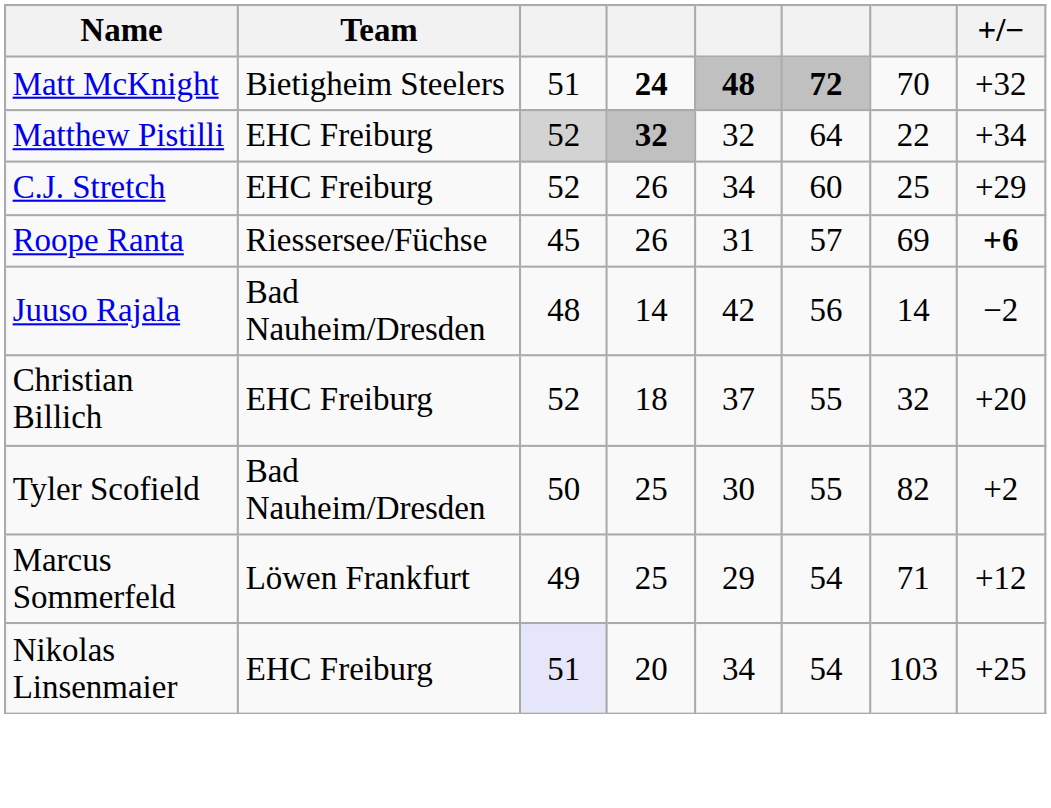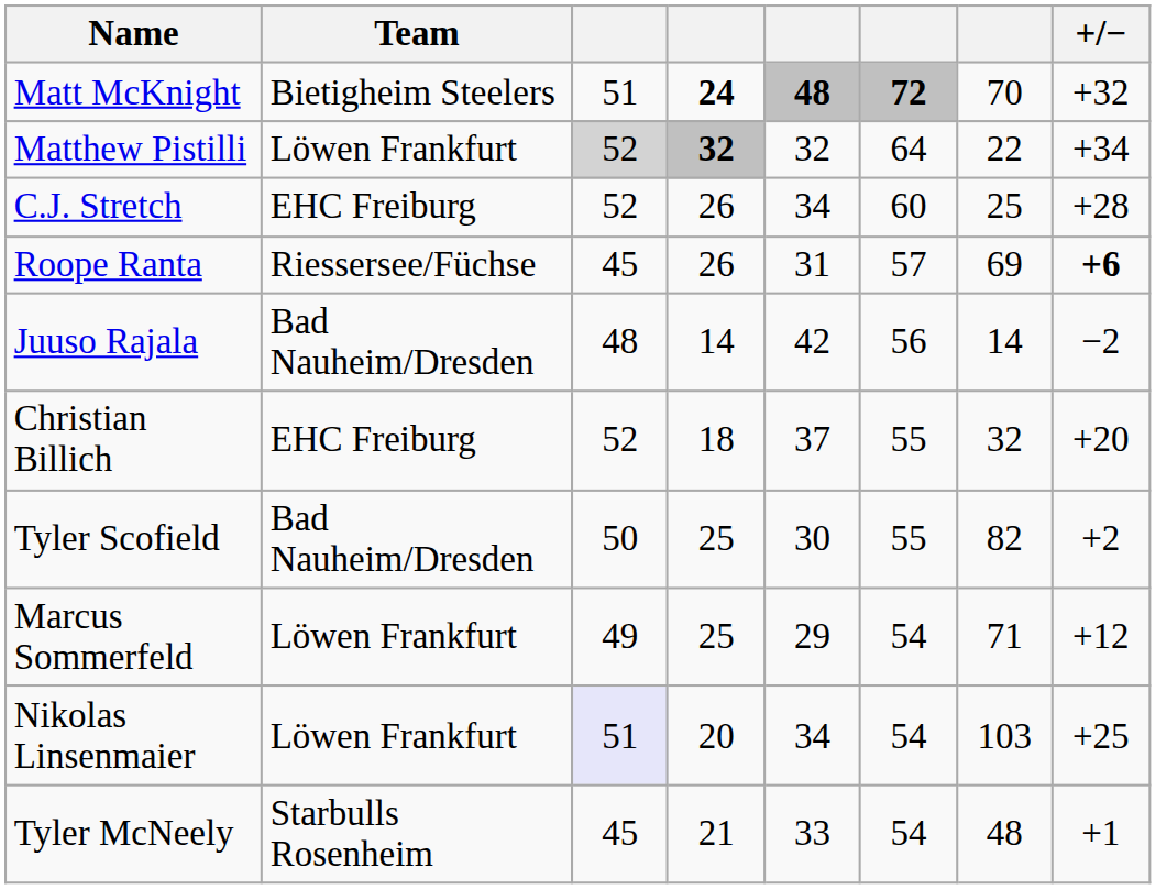Matthew Pistilli | Team: EHC Freiburg -> Löwen Frankfurt
C.J. Stretch | +/−: +29 -> +28
Nikolas Linsenmaier | Team: EHC Freiburg -> Löwen Frankfurt
+ row: Tyler McNeely | Starbulls Rosenheim | 45 | 21 | 33 | 54 | 48 | +1
